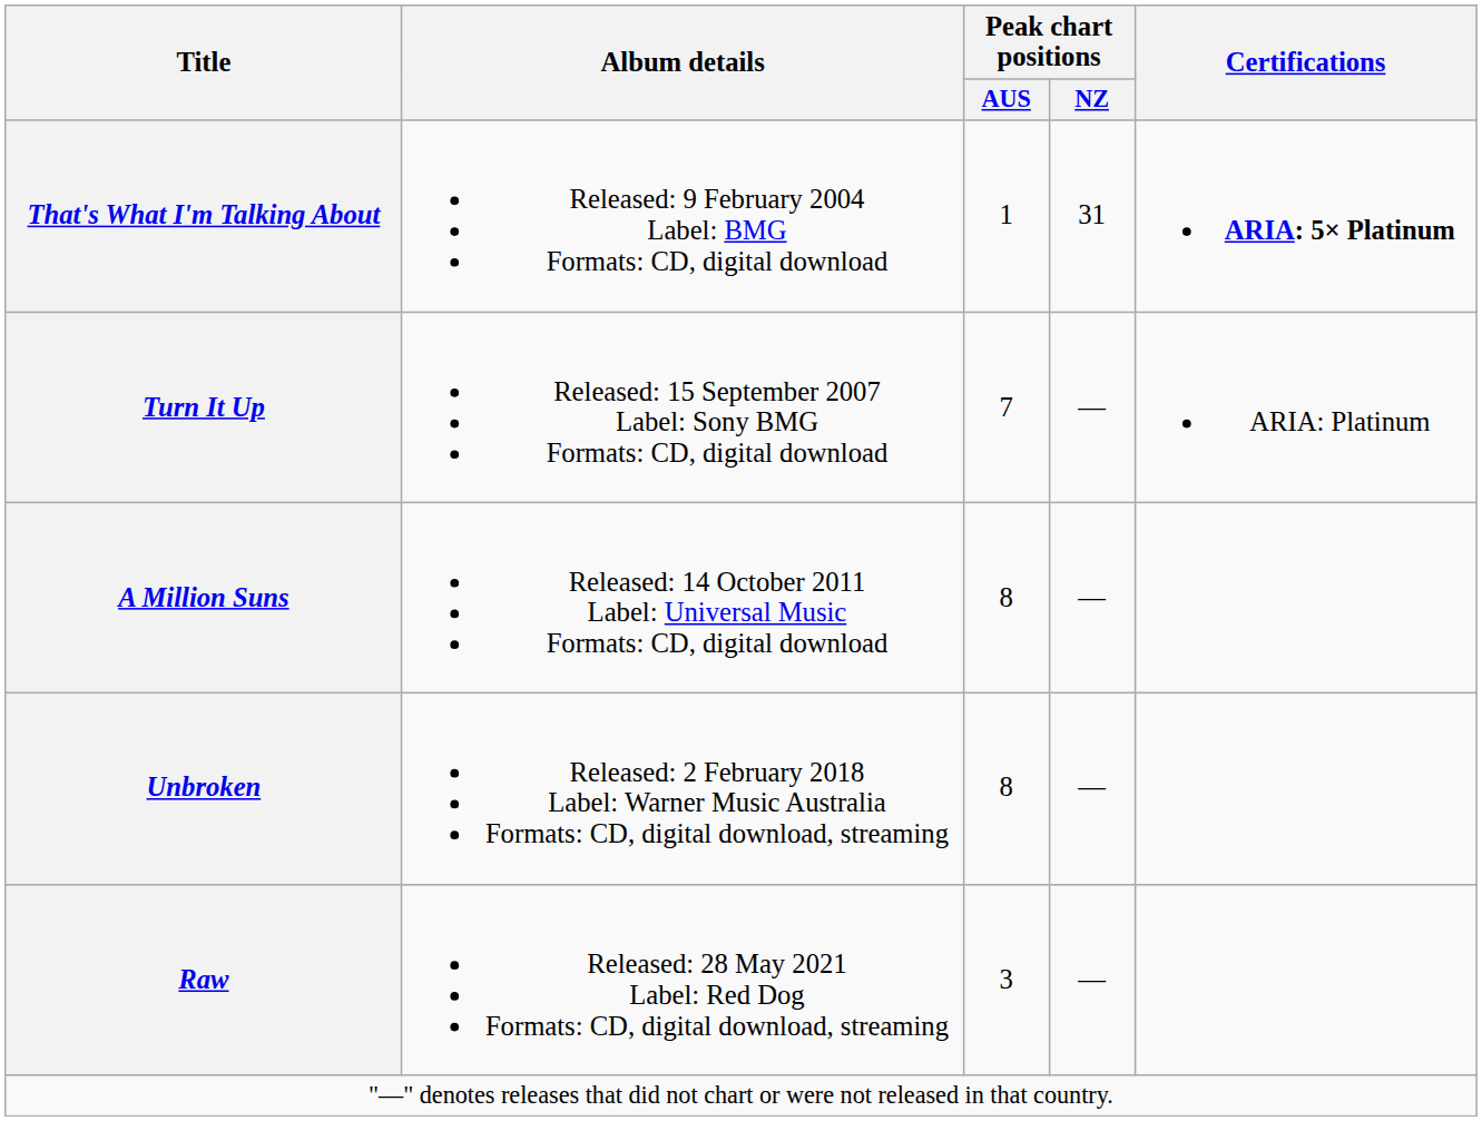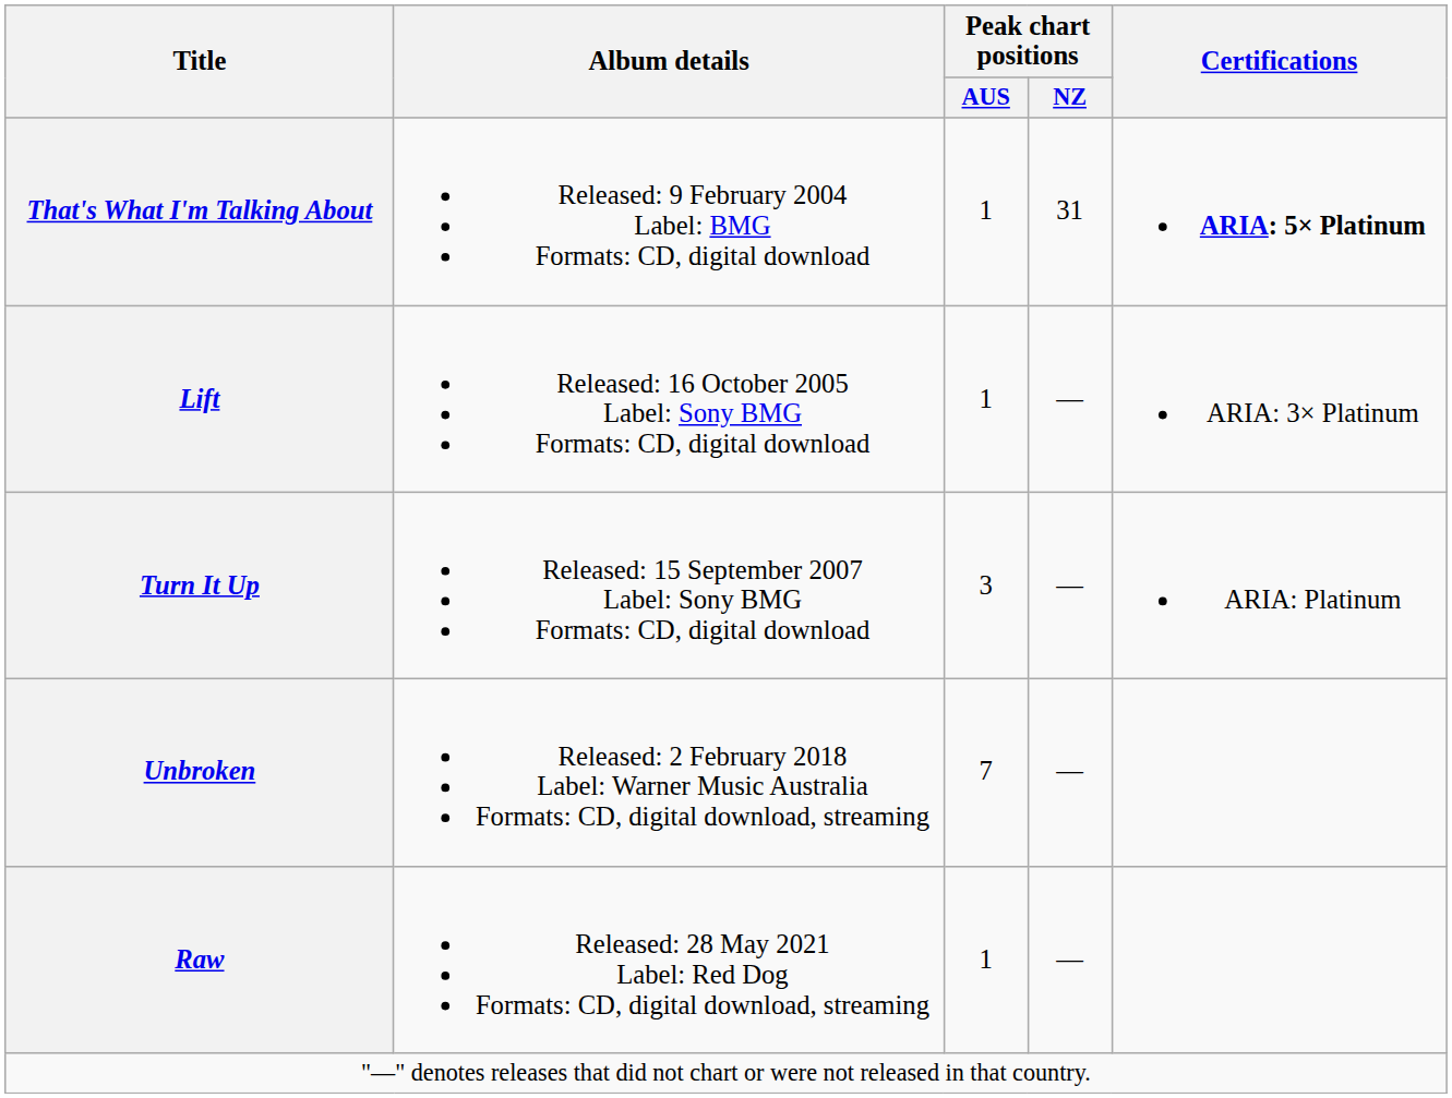+ row: Lift | Released: 16 October 2005 Label: Sony BMG Formats: CD, digital download | 1 | — | ARIA: 3× Platinum
Turn It Up | Peak chart positions / AUS: 7 -> 3
- row: A Million Suns | Released: 14 October 2011 Label: Universal Music Formats: CD, digital download | 8 | —
Unbroken | Peak chart positions / AUS: 8 -> 7
Raw | Peak chart positions / AUS: 3 -> 1
